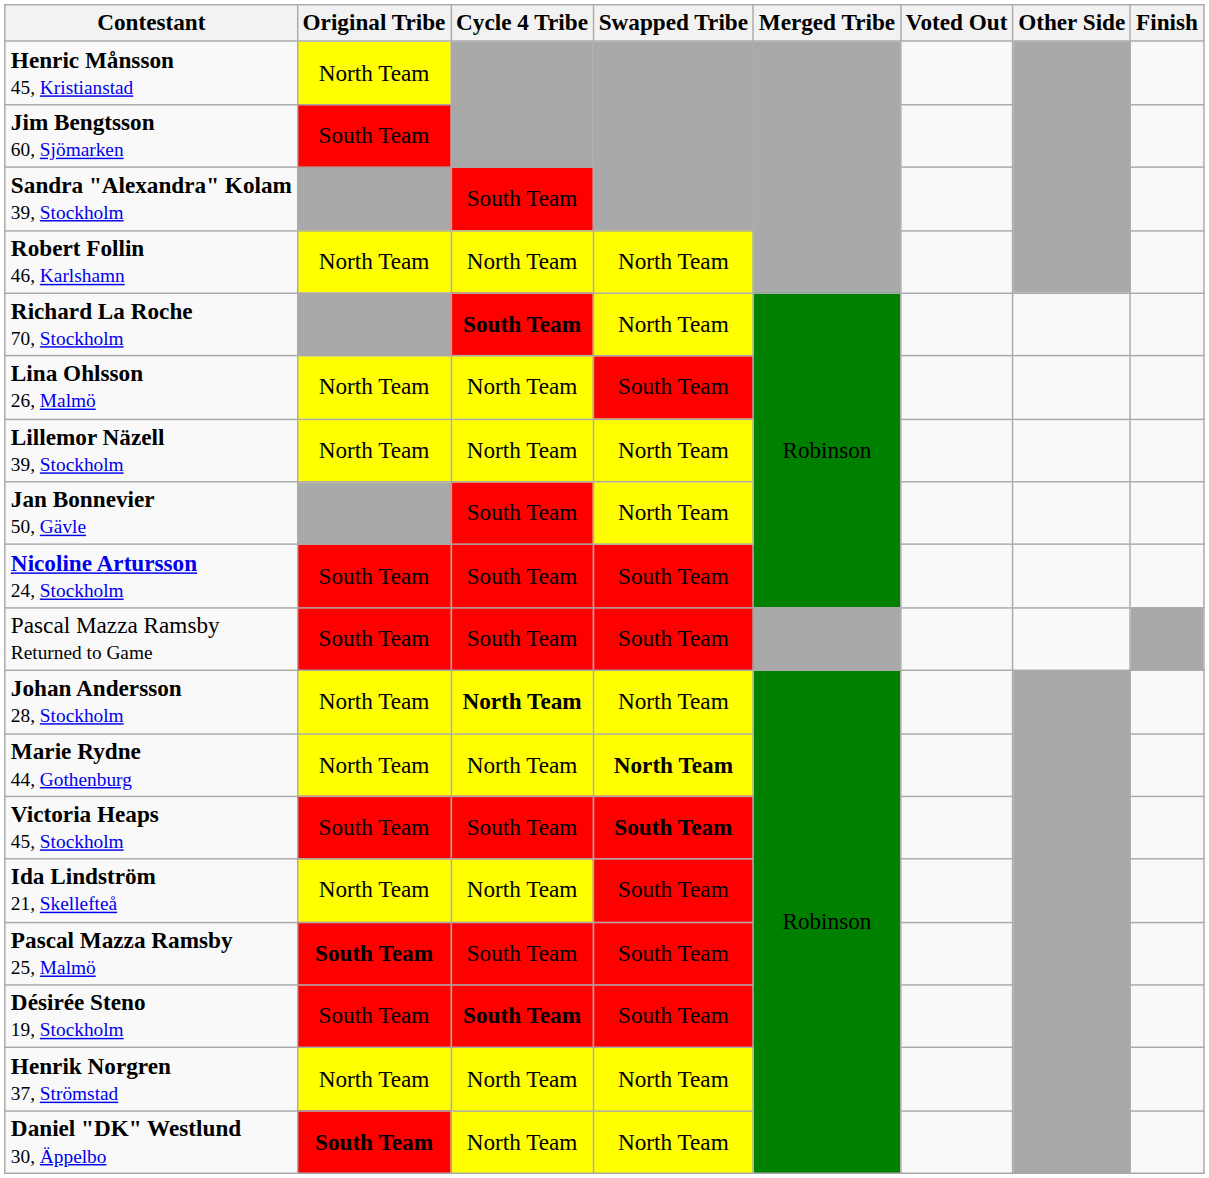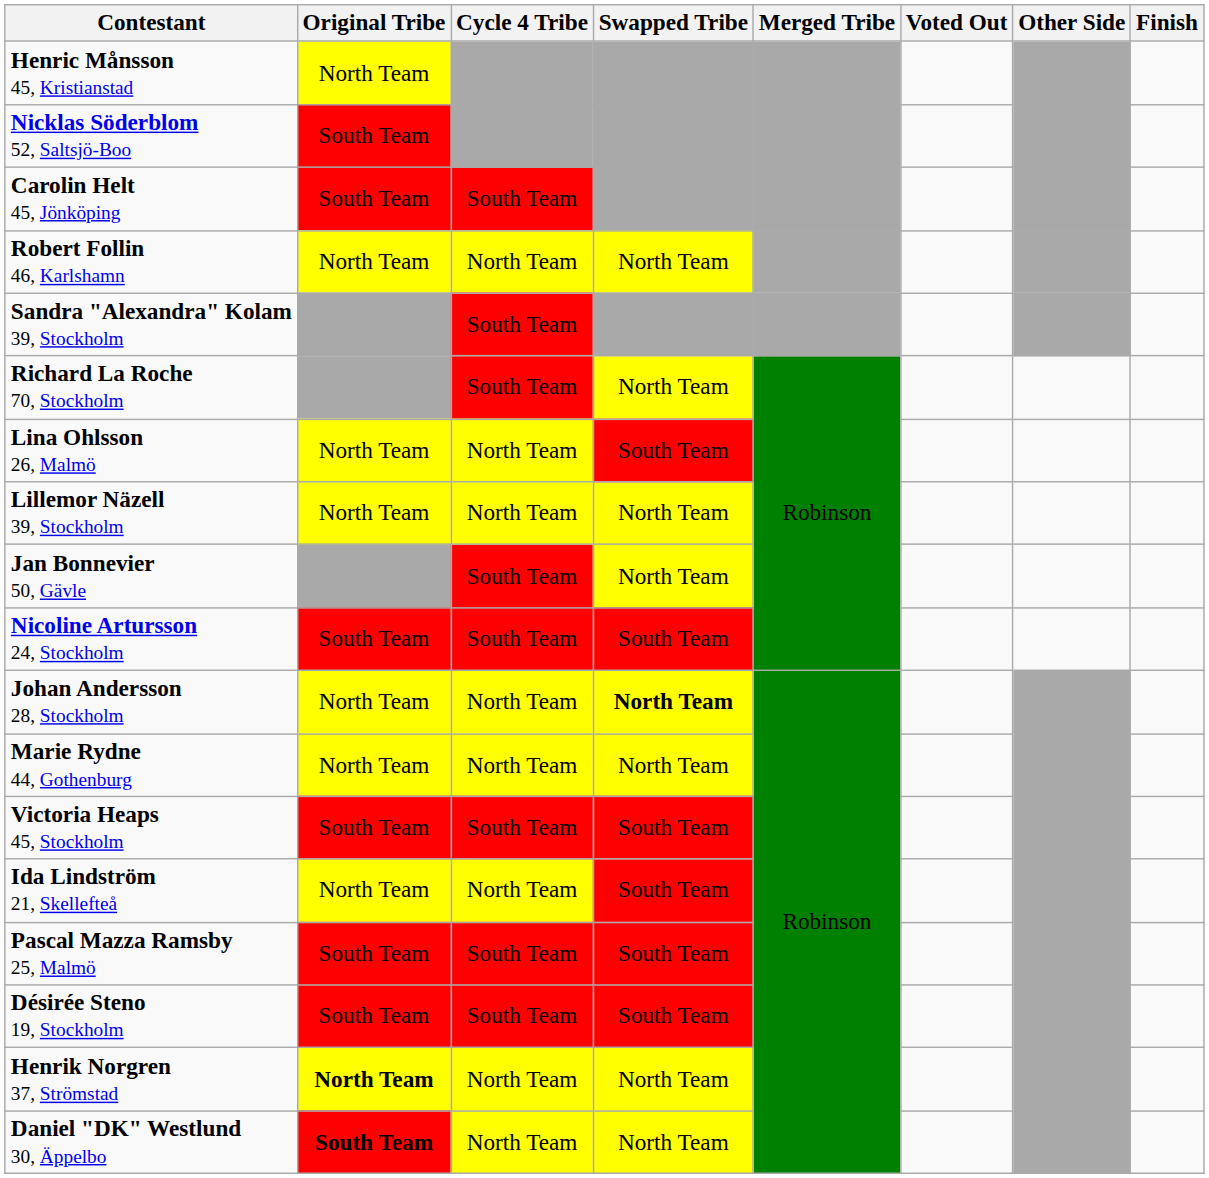+ row: Nicklas Söderblom 52, Saltsjö-Boo | South Team
- row: Jim Bengtsson 60, Sjömarken | South Team
+ row: Carolin Helt 45, Jönköping | South Team | South Team
rows swapped: Sandra "Alexandra" Kolam 39, Stockholm <-> Robert Follin 46, Karlshamn
Richard La Roche 70, Stockholm | Cycle 4 Tribe: bold -> normal
- row: Pascal Mazza Ramsby Returned to Game | South Team | South Team | South Team
Johan Andersson 28, Stockholm | Cycle 4 Tribe: bold -> normal
Johan Andersson 28, Stockholm | Swapped Tribe: normal -> bold
Marie Rydne 44, Gothenburg | Swapped Tribe: bold -> normal
Victoria Heaps 45, Stockholm | Swapped Tribe: bold -> normal
Pascal Mazza Ramsby 25, Malmö | Original Tribe: bold -> normal
Désirée Steno 19, Stockholm | Cycle 4 Tribe: bold -> normal
Henrik Norgren 37, Strömstad | Original Tribe: normal -> bold
